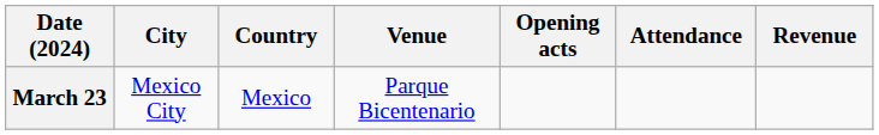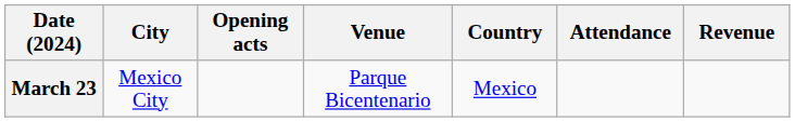columns swapped: Country <-> Opening acts
